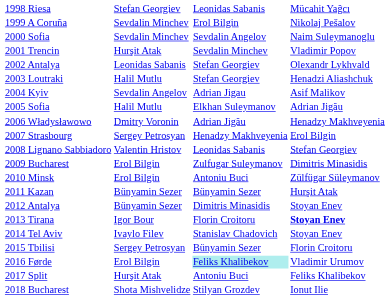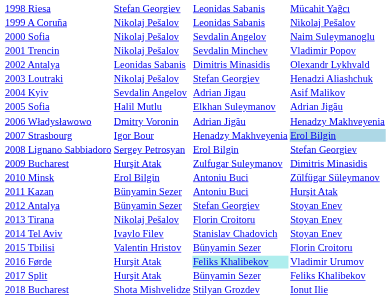1999 A Coruña | column 2: Sevdalin Minchev -> Nikolaj Pešalov
1999 A Coruña | column 3: Erol Bilgin -> Leonidas Sabanis
2000 Sofia | column 2: Sevdalin Minchev -> Nikolaj Pešalov
2001 Trencin | column 2: Hurşit Atak -> Nikolaj Pešalov
2002 Antalya | column 3: Stefan Georgiev -> Dimitris Minasidis
2003 Loutraki | column 2: Halil Mutlu -> Nikolaj Pešalov
2007 Strasbourg | column 2: Sergey Petrosyan -> Igor Bour
2007 Strasbourg | column 4: no background -> lightblue background
2008 Lignano Sabbiadoro | column 2: Valentin Hristov -> Sergey Petrosyan
2008 Lignano Sabbiadoro | column 3: Leonidas Sabanis -> Erol Bilgin
2009 Bucharest | column 2: Erol Bilgin -> Hurşit Atak
2011 Kazan | column 3: Bünyamin Sezer -> Antoniu Buci
2012 Antalya | column 3: Dimitris Minasidis -> Stefan Georgiev
2013 Tirana | column 2: Igor Bour -> Nikolaj Pešalov
2013 Tirana | column 4: bold -> normal
2015 Tbilisi | column 2: Sergey Petrosyan -> Valentin Hristov
2016 Førde | column 2: Erol Bilgin -> Hurşit Atak
2017 Split | column 3: Antoniu Buci -> Bünyamin Sezer
